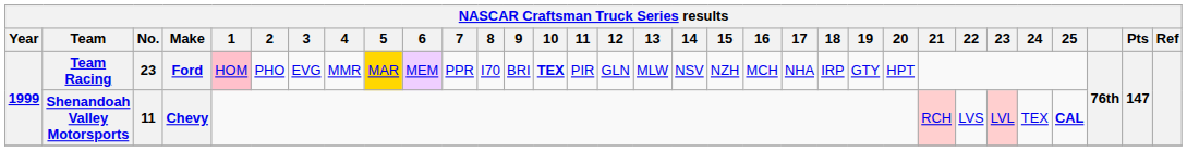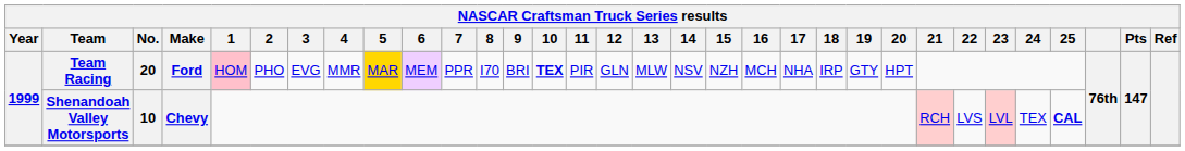Team Racing | No.: 23 -> 20
Shenandoah Valley Motorsports | No.: 11 -> 10
